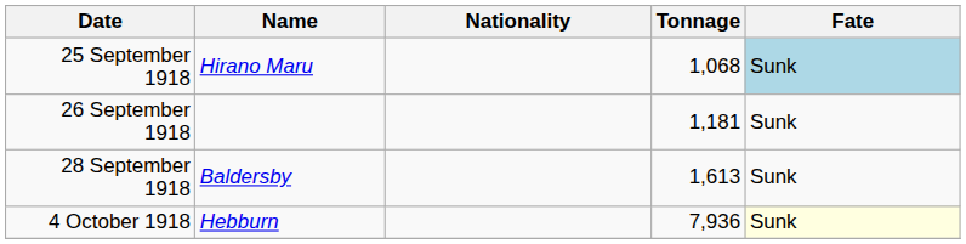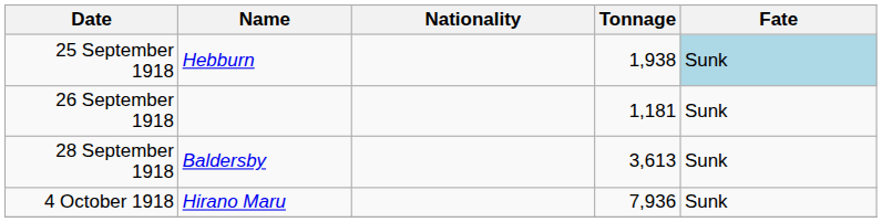25 September 1918 | Name: Hirano Maru -> Hebburn
25 September 1918 | Tonnage: 1,068 -> 1,938
28 September 1918 | Tonnage: 1,613 -> 3,613
4 October 1918 | Name: Hebburn -> Hirano Maru
4 October 1918 | Fate: lightyellow background -> no background
